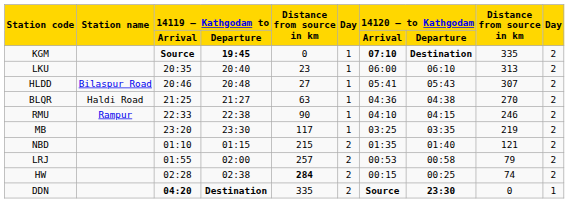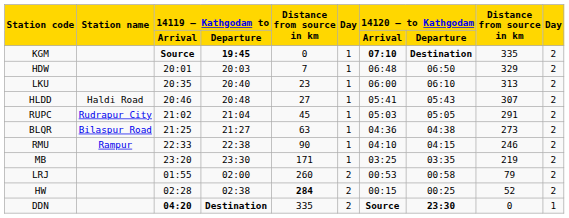+ row: HDW | 20:01 | 20:03 | 7 | 1 | 06:48 | 06:50 | 329 | 2
HLDD | Station name: Bilaspur Road -> Haldi Road
+ row: RUPC | Rudrapur City | 21:02 | 21:04 | 45 | 1 | 05:03 | 05:05 | 291 | 2
BLQR | Station name: Haldi Road -> Bilaspur Road
BLQR | column 9: 270 -> 273
MB | column 5: 117 -> 171
- row: NBD | 01:10 | 01:15 | 215 | 2 | 01:35 | 01:40 | 121 | 2
LRJ | column 5: 257 -> 260
HW | column 9: 74 -> 52
